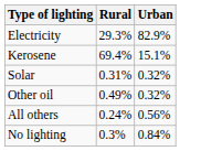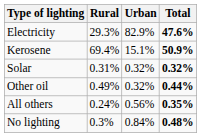+ column: Total | 47.6% | 50.9% | 0.32% | 0.44% | 0.35% | 0.48%
